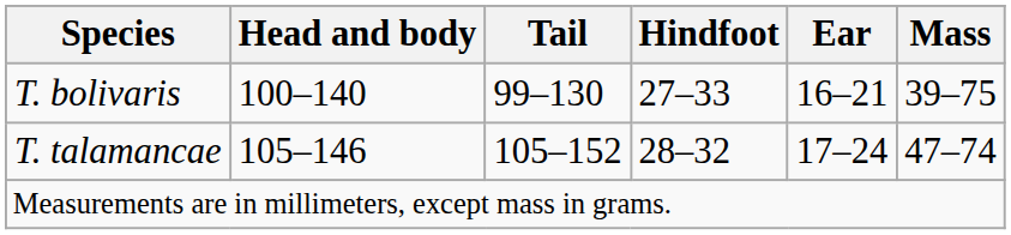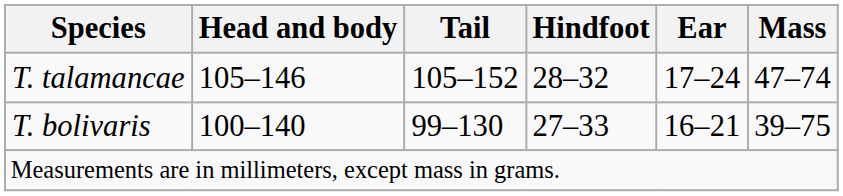rows swapped: T. bolivaris <-> T. talamancae
